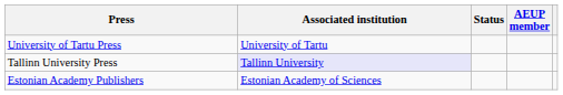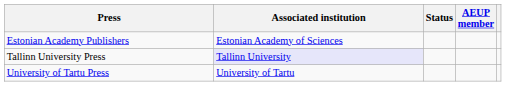rows swapped: Estonian Academy Publishers <-> University of Tartu Press
